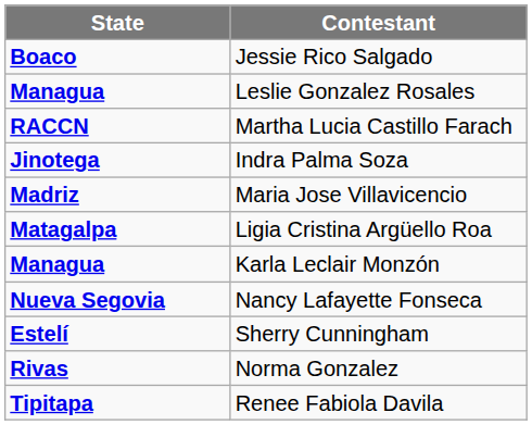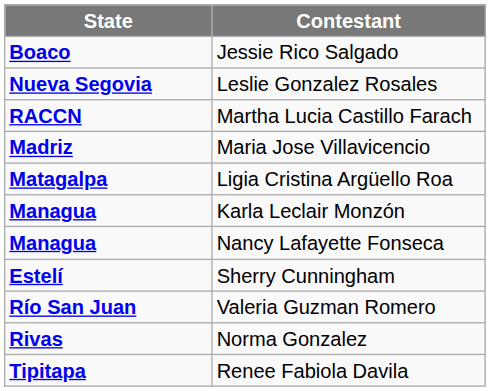Leslie Gonzalez Rosales | State: Managua -> Nueva Segovia
- row: Jinotega | Indra Palma Soza
Nancy Lafayette Fonseca | State: Nueva Segovia -> Managua
+ row: Río San Juan | Valeria Guzman Romero
